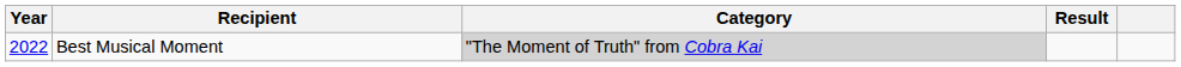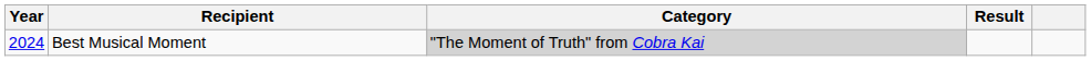Best Musical Moment | Year: 2022 -> 2024
